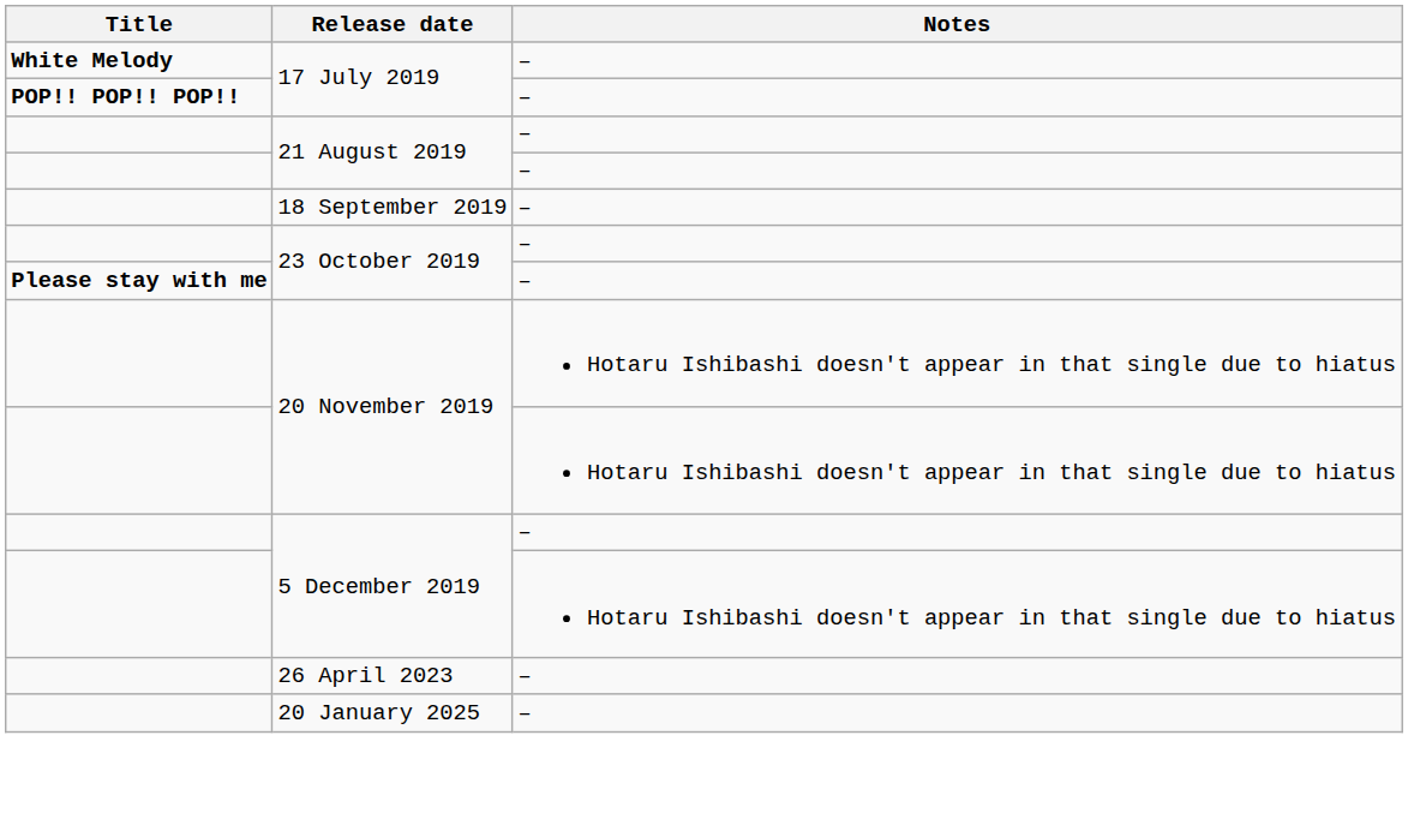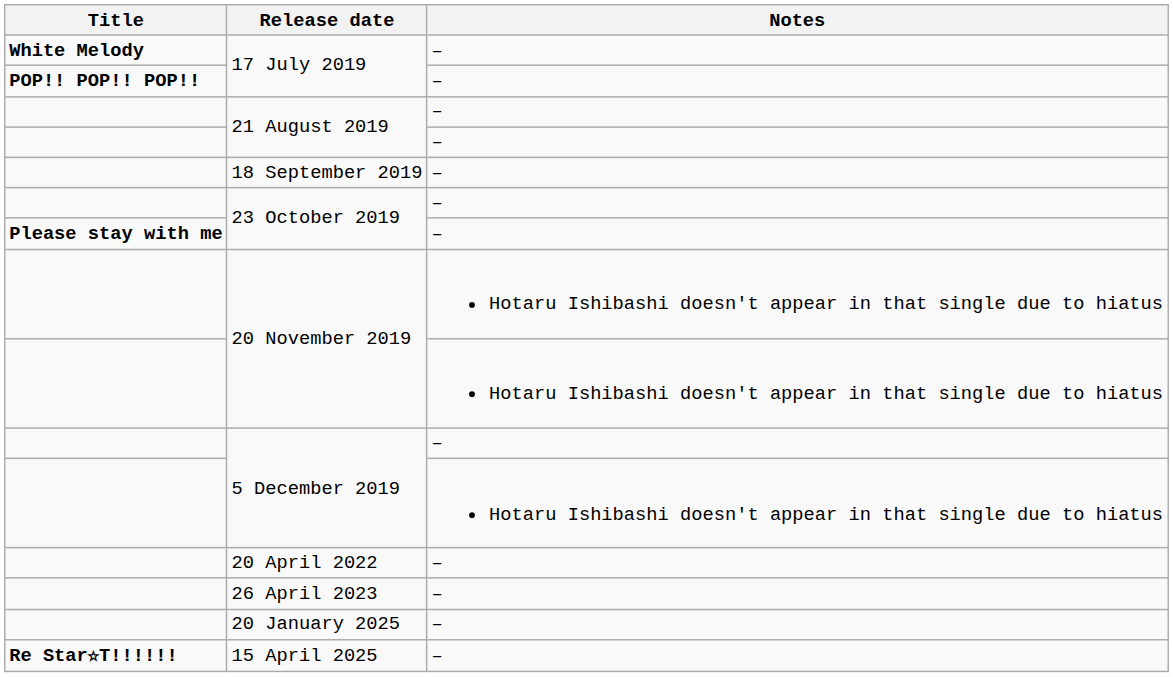+ row: 20 April 2022 | –
+ row: Re Star☆T!!!!!! | 15 April 2025 | –
